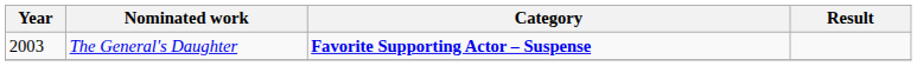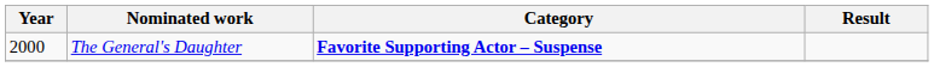The General's Daughter | Year: 2003 -> 2000
